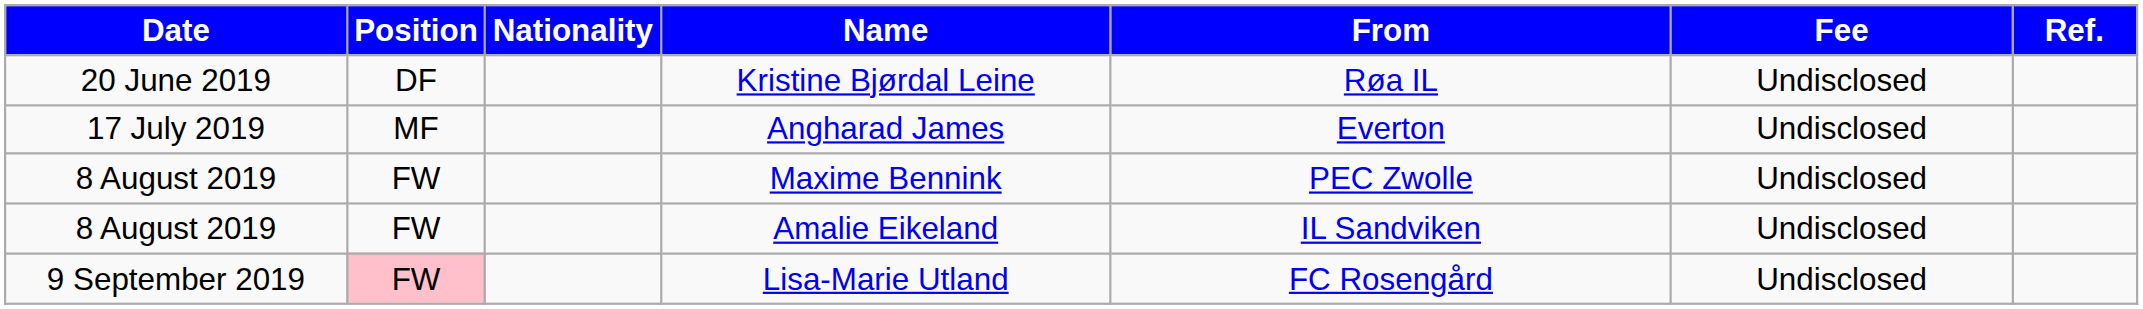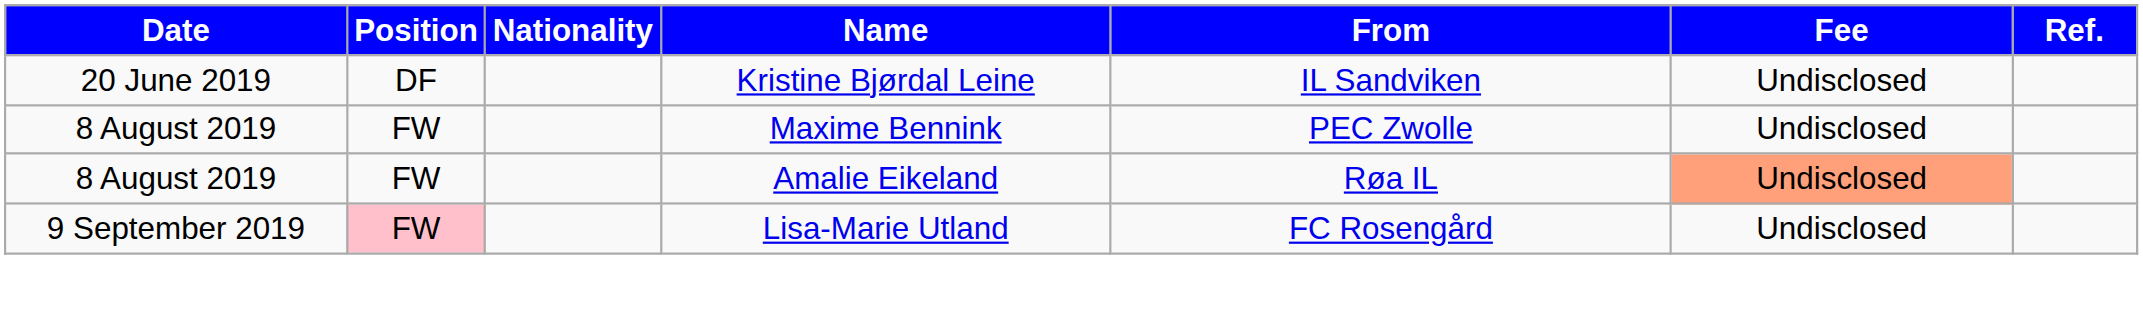Kristine Bjørdal Leine | From: Røa IL -> IL Sandviken
- row: 17 July 2019 | MF | Angharad James | Everton | Undisclosed
Amalie Eikeland | From: IL Sandviken -> Røa IL
Amalie Eikeland | Fee: no background -> lightsalmon background
